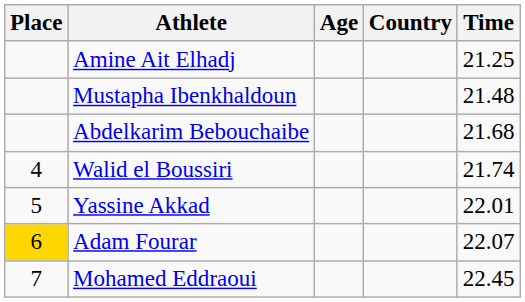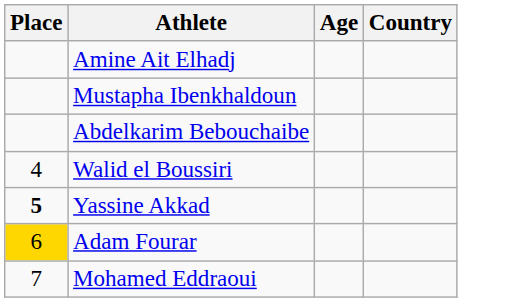- column: Time | 21.25 | 21.48 | 21.68 | 21.74 | 22.01 | 22.07 | 22.45
Yassine Akkad | Place: normal -> bold
